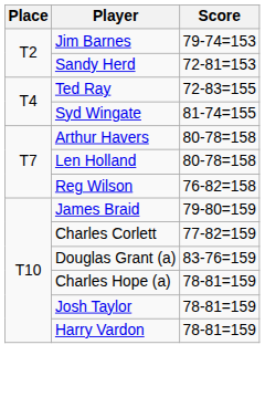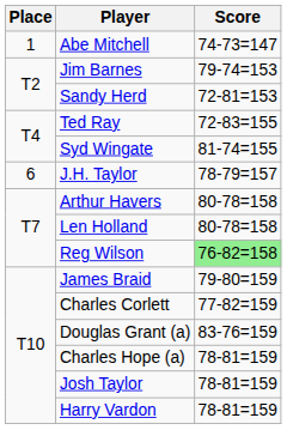+ row: 1 | Abe Mitchell | 74-73=147
+ row: 6 | J.H. Taylor | 78-79=157
Reg Wilson | Score: no background -> lightgreen background
